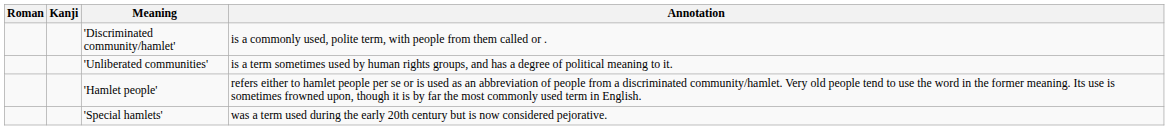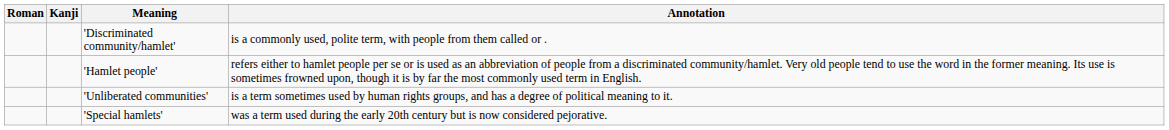rows swapped: 'Hamlet people' <-> 'Unliberated communities'
